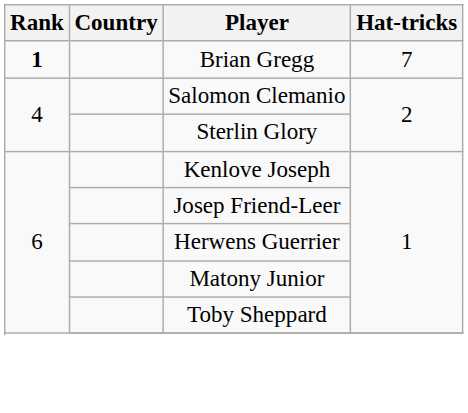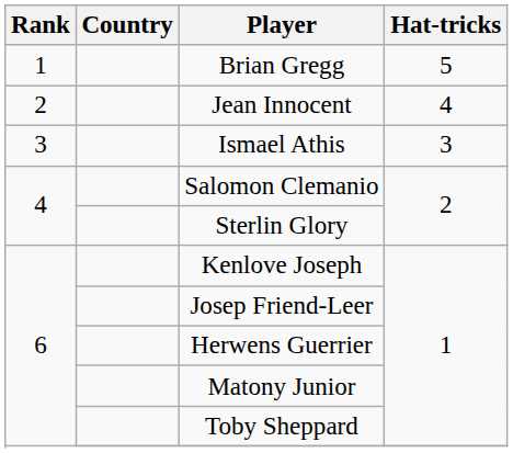Brian Gregg | Rank: bold -> normal
Brian Gregg | Hat-tricks: 7 -> 5
+ row: 2 | Jean Innocent | 4
+ row: 3 | Ismael Athis | 3
